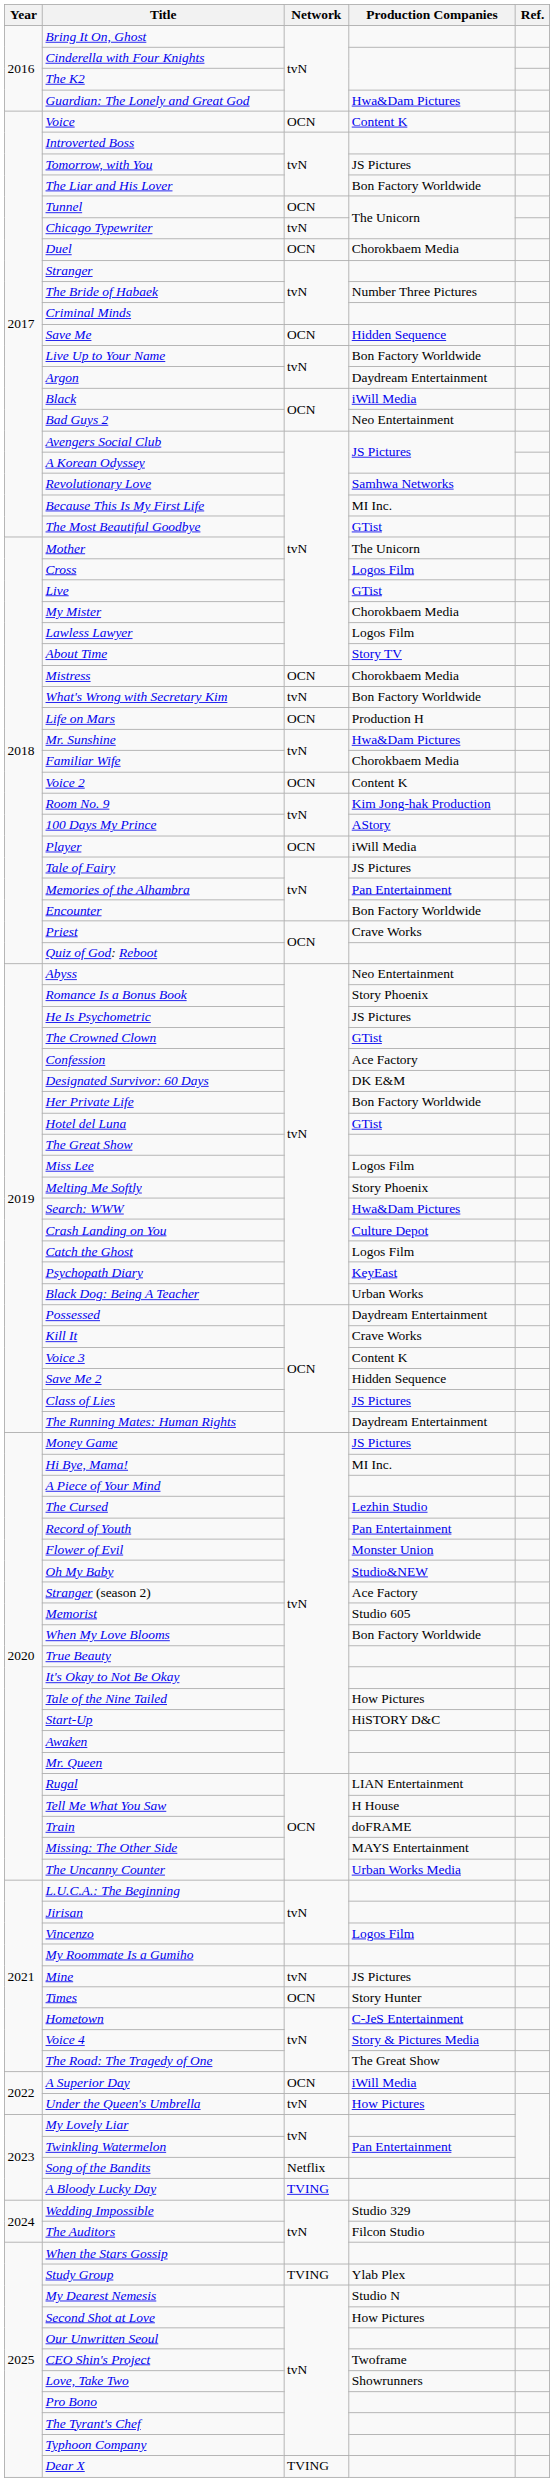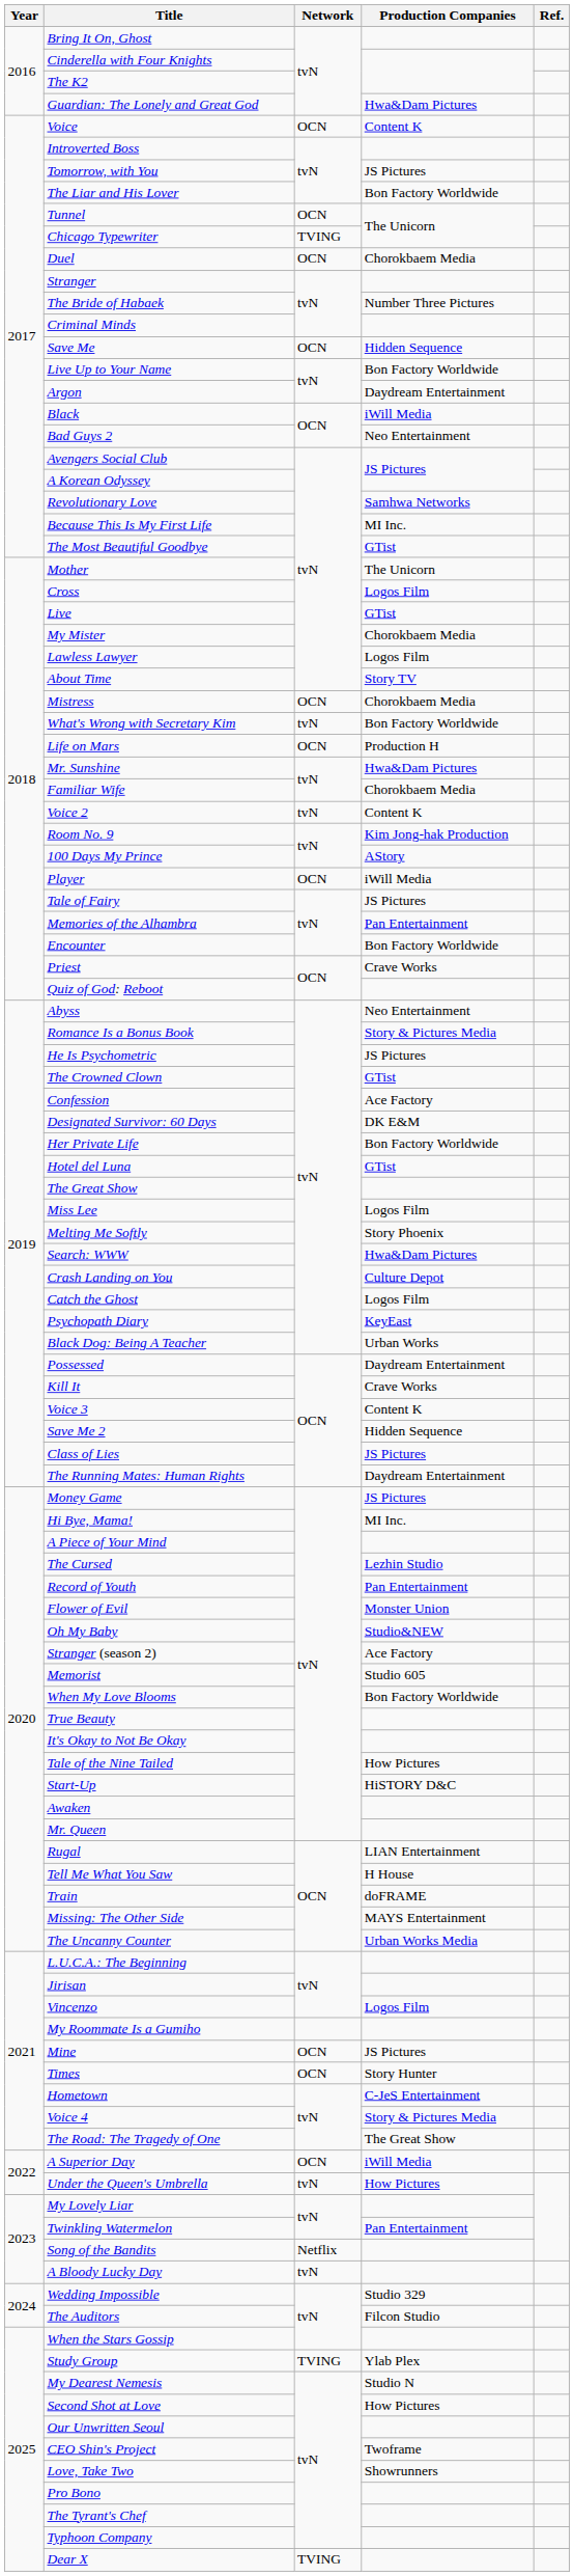Chicago Typewriter | Network: tvN -> TVING
Voice 2 | Network: OCN -> tvN
Romance Is a Bonus Book | Production Companies: Story Phoenix -> Story & Pictures Media
Mine | Network: tvN -> OCN
A Bloody Lucky Day | Network: TVING -> tvN
